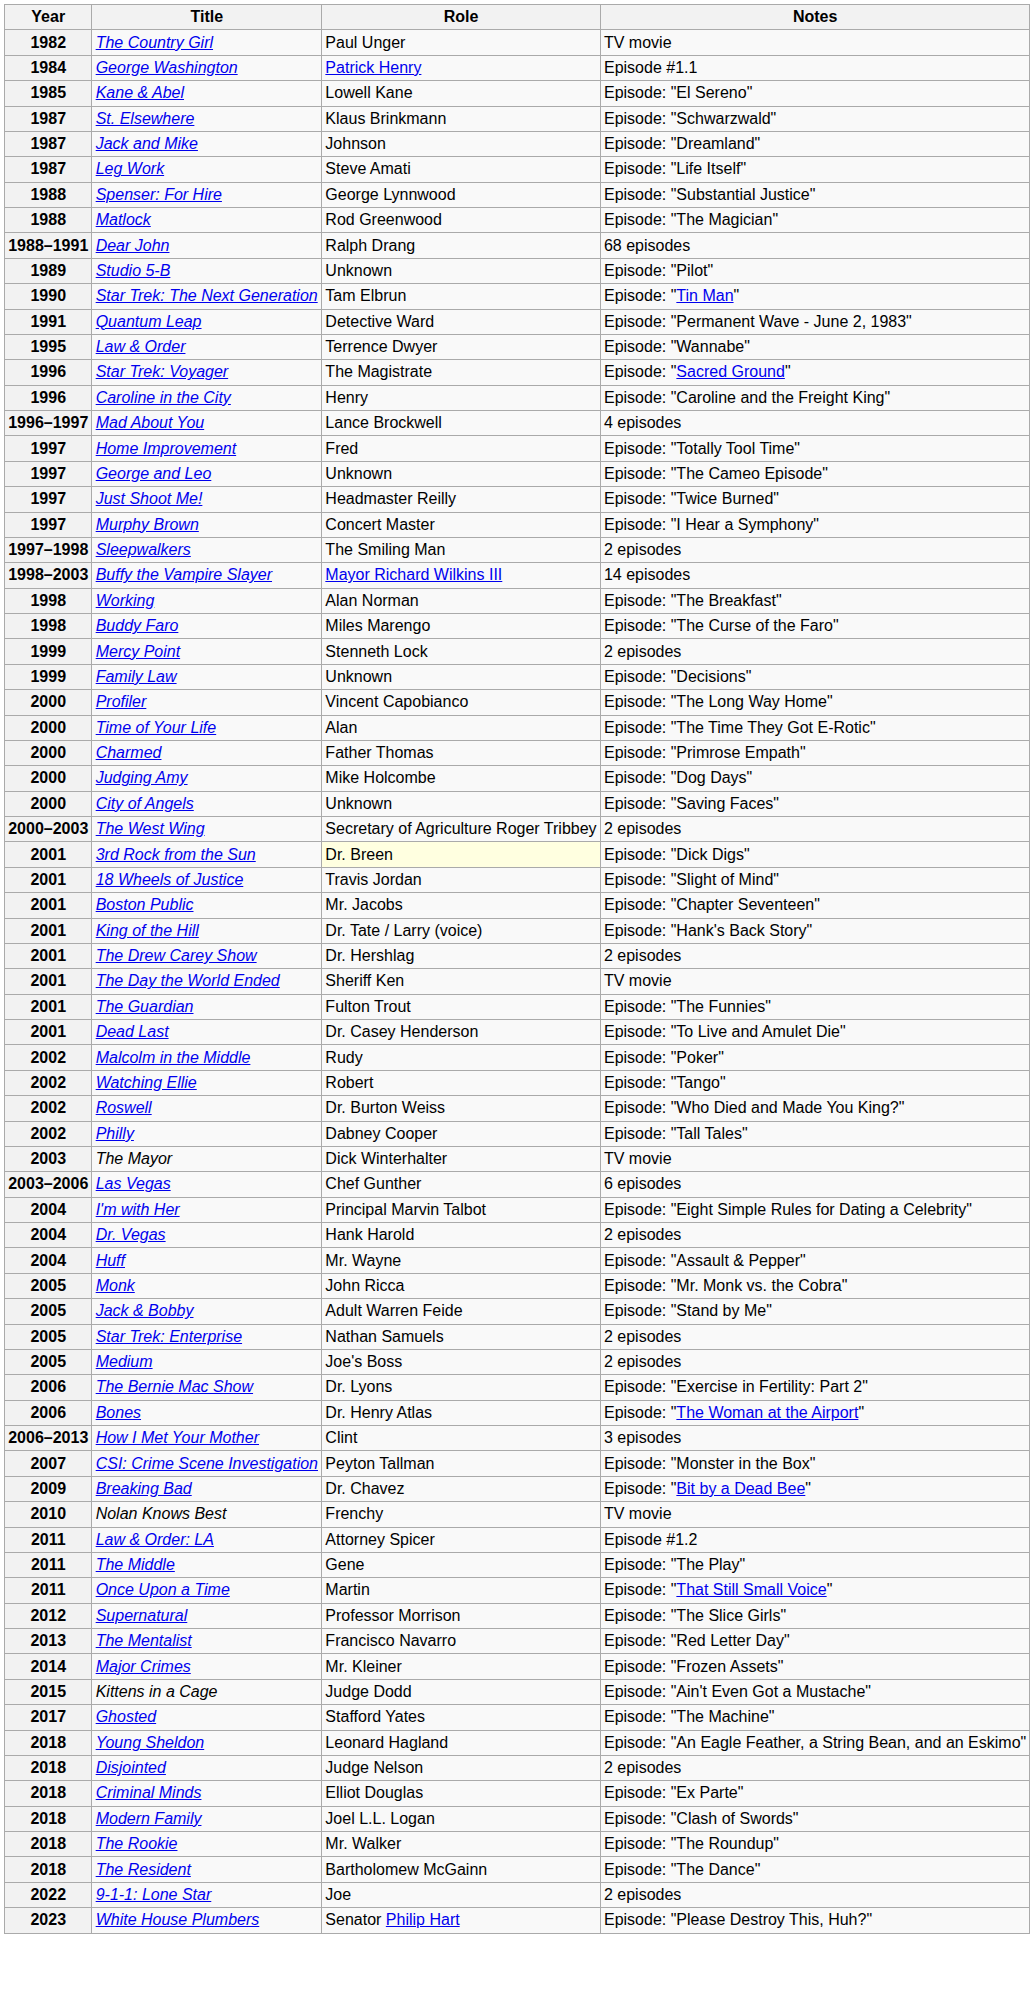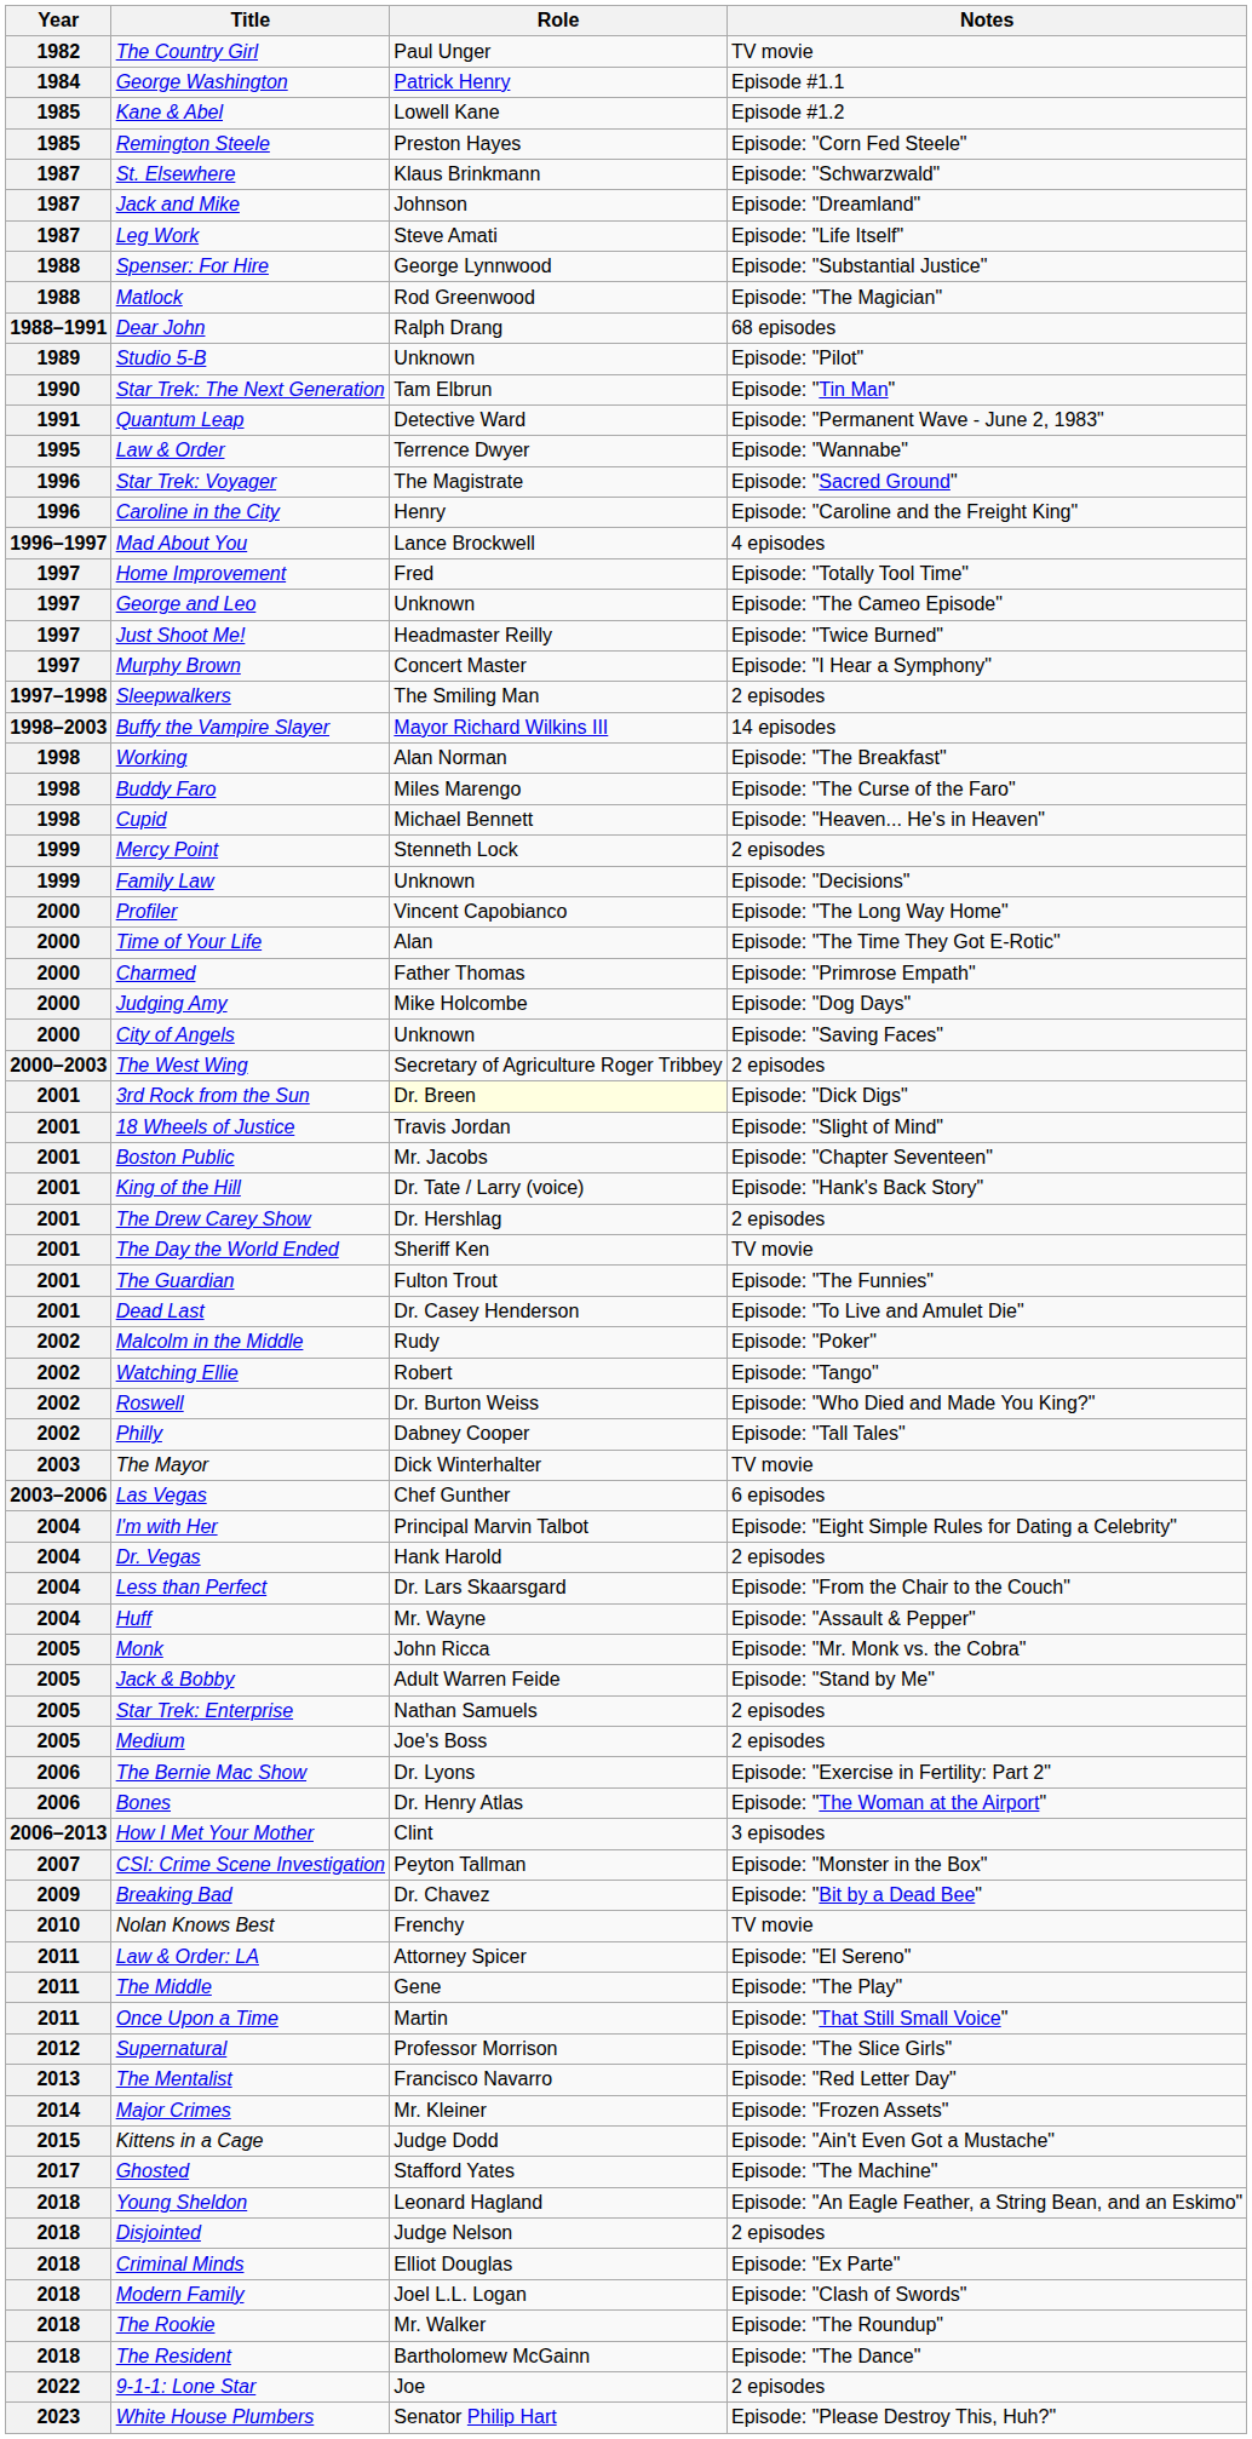Kane & Abel | Notes: Episode: "El Sereno" -> Episode #1.2
+ row: 1985 | Remington Steele | Preston Hayes | Episode: "Corn Fed Steele"
+ row: 1998 | Cupid | Michael Bennett | Episode: "Heaven... He's in Heaven"
+ row: 2004 | Less than Perfect | Dr. Lars Skaarsgard | Episode: "From the Chair to the Couch"
Law & Order: LA | Notes: Episode #1.2 -> Episode: "El Sereno"
